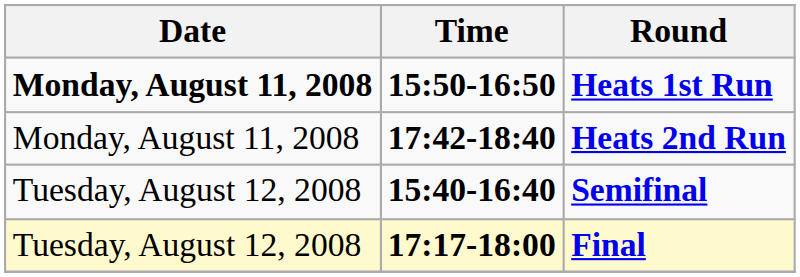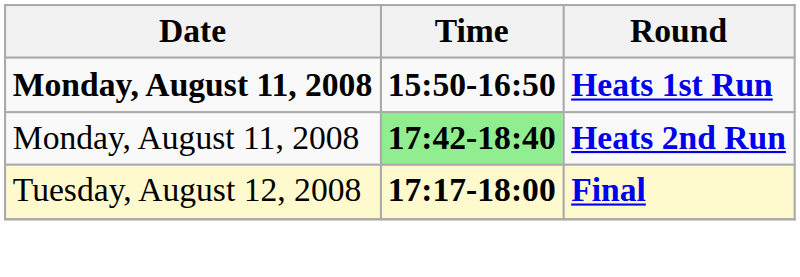Heats 2nd Run | Time: no background -> lightgreen background
- row: Tuesday, August 12, 2008 | 15:40-16:40 | Semifinal
